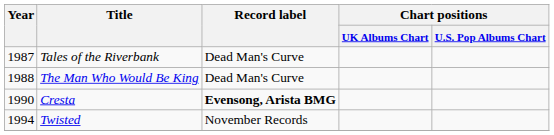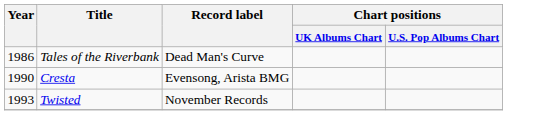Tales of the Riverbank | Year: 1987 -> 1986
- row: 1988 | The Man Who Would Be King | Dead Man's Curve
Cresta | Record label: bold -> normal
Twisted | Year: 1994 -> 1993
